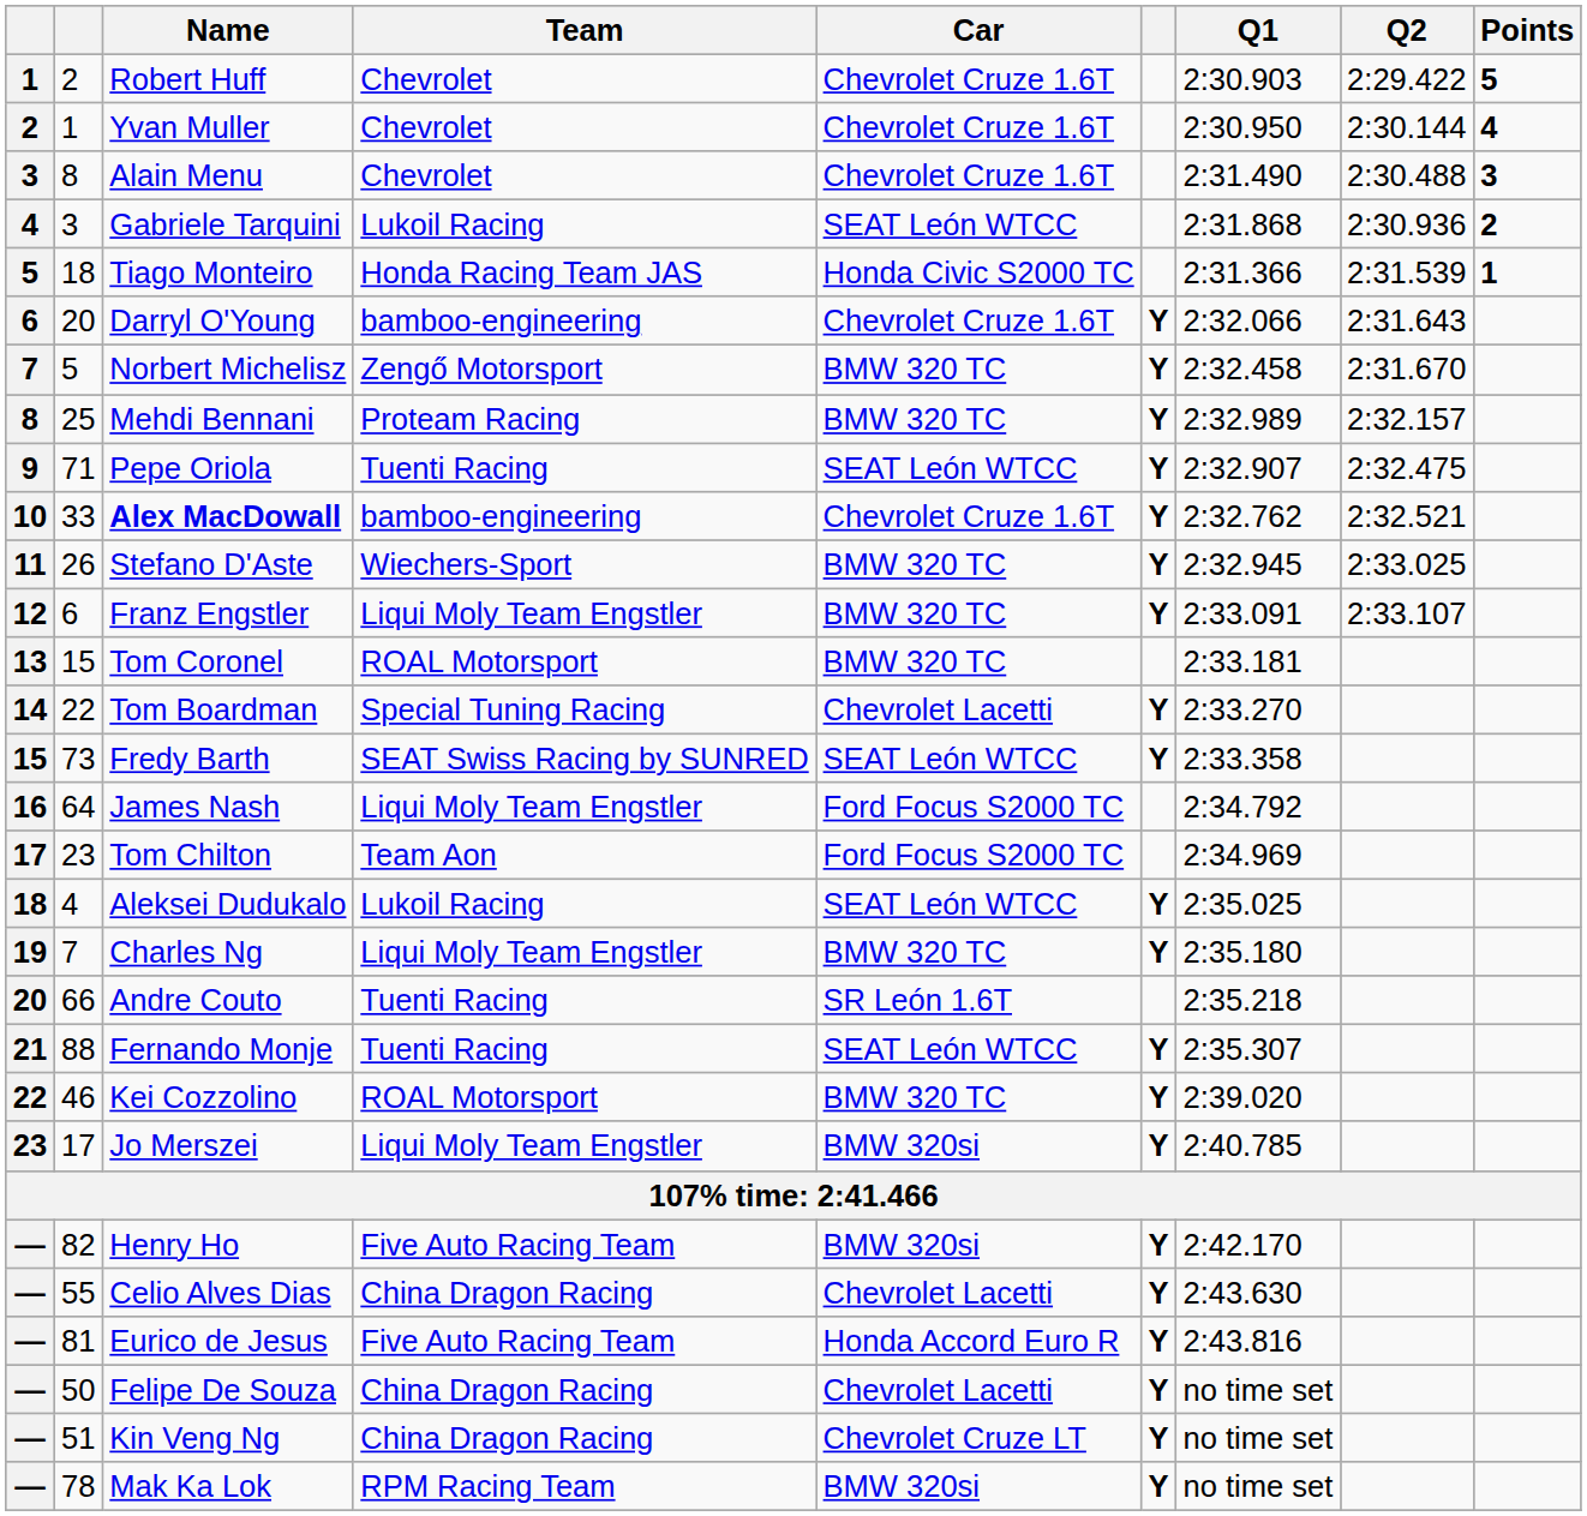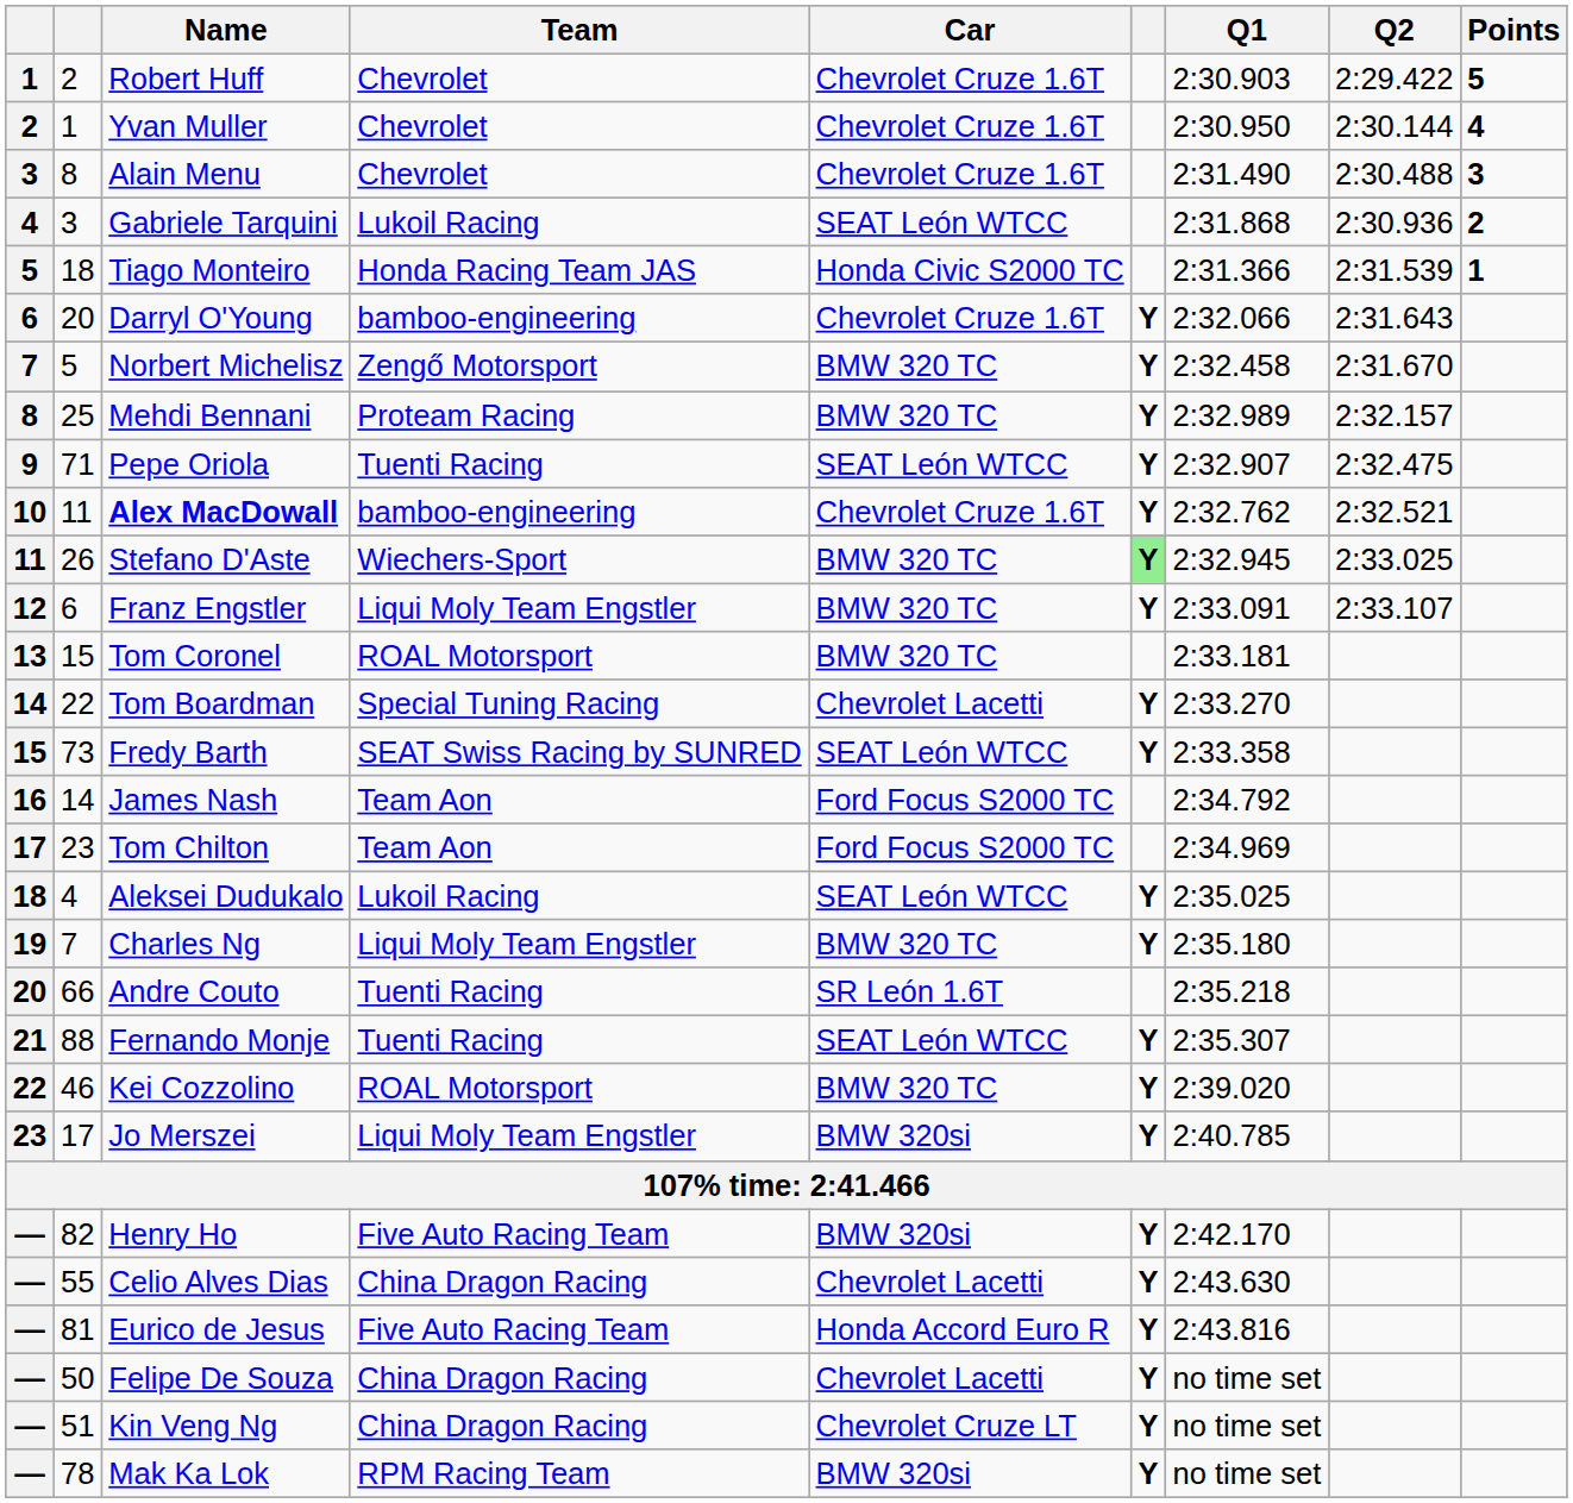Alex MacDowall | column 2: 33 -> 11
Stefano D'Aste | column 6: no background -> lightgreen background
James Nash | column 2: 64 -> 14
James Nash | Team: Liqui Moly Team Engstler -> Team Aon
